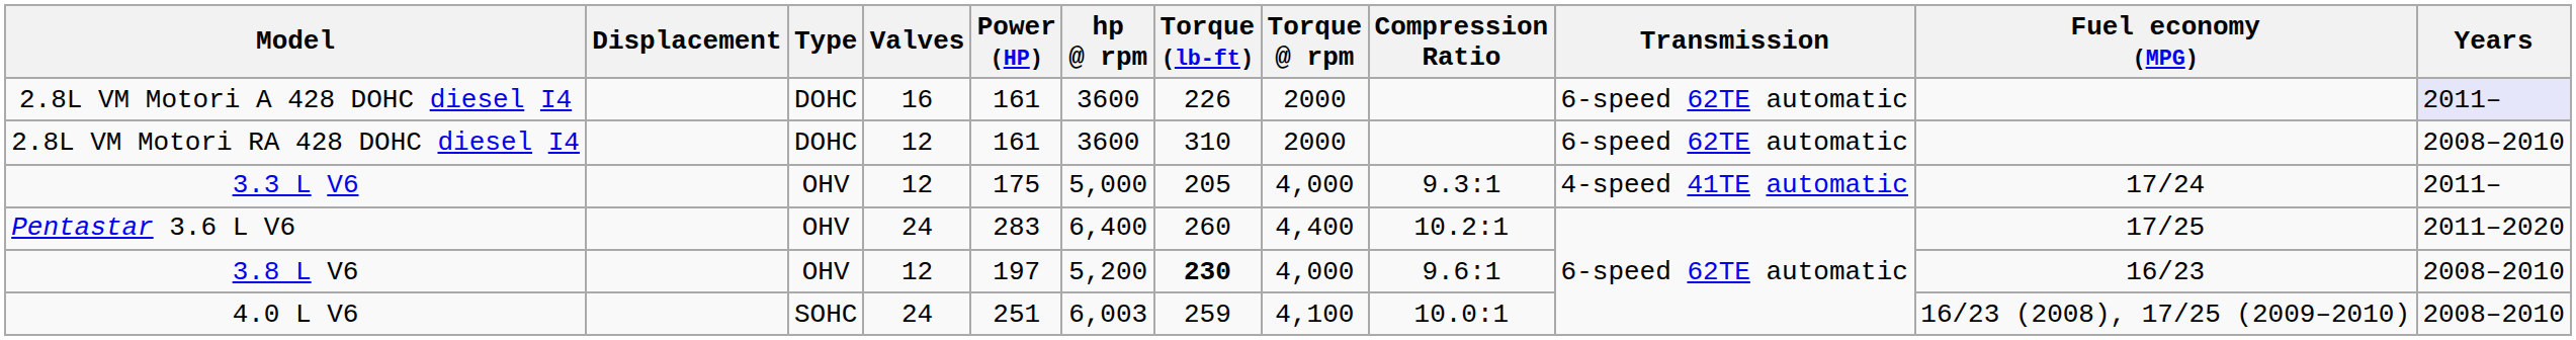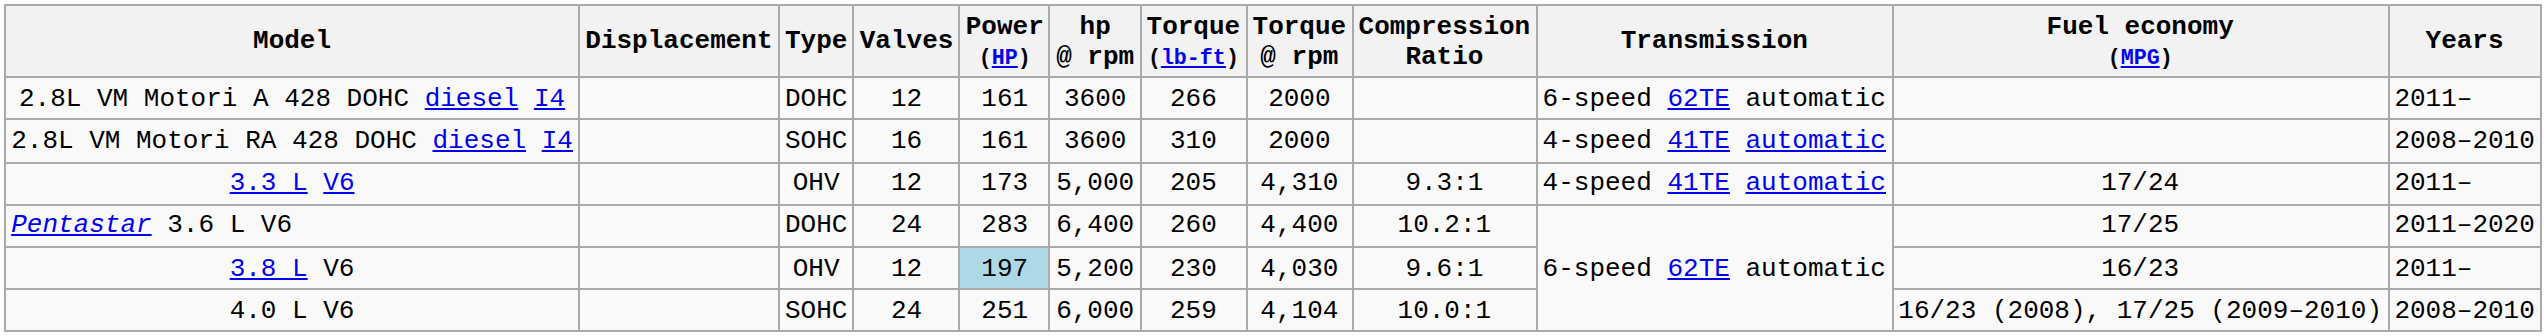2.8L VM Motori A 428 DOHC diesel I4 | Valves: 16 -> 12
2.8L VM Motori A 428 DOHC diesel I4 | Torque (lb-ft): 226 -> 266
2.8L VM Motori A 428 DOHC diesel I4 | Years: lavender background -> no background
2.8L VM Motori RA 428 DOHC diesel I4 | Type: DOHC -> SOHC
2.8L VM Motori RA 428 DOHC diesel I4 | Valves: 12 -> 16
2.8L VM Motori RA 428 DOHC diesel I4 | Transmission: 6-speed 62TE automatic -> 4-speed 41TE automatic
3.3 L V6 | Power (HP): 175 -> 173
3.3 L V6 | Torque @ rpm: 4,000 -> 4,310
Pentastar 3.6 L V6 | Type: OHV -> DOHC
3.8 L V6 | Power (HP): no background -> lightblue background
3.8 L V6 | Torque (lb-ft): bold -> normal
3.8 L V6 | Torque @ rpm: 4,000 -> 4,030
3.8 L V6 | Years: 2008–2010 -> 2011–
4.0 L V6 | hp @ rpm: 6,003 -> 6,000
4.0 L V6 | Torque @ rpm: 4,100 -> 4,104
